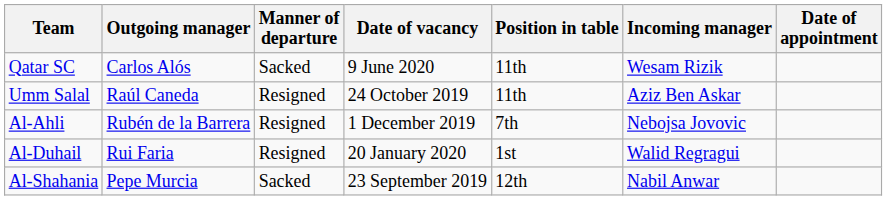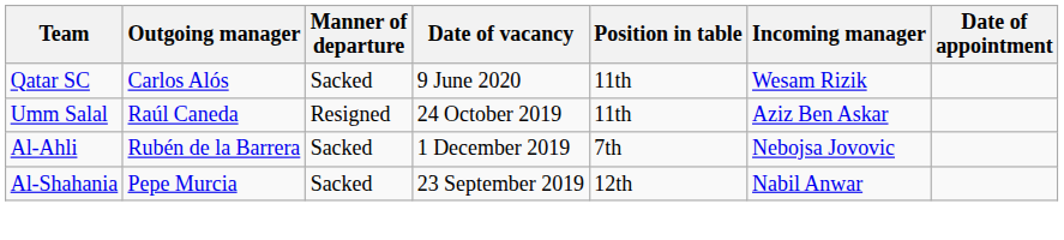Al-Ahli | Manner of departure: Resigned -> Sacked
- row: Al-Duhail | Rui Faria | Resigned | 20 January 2020 | 1st | Walid Regragui
